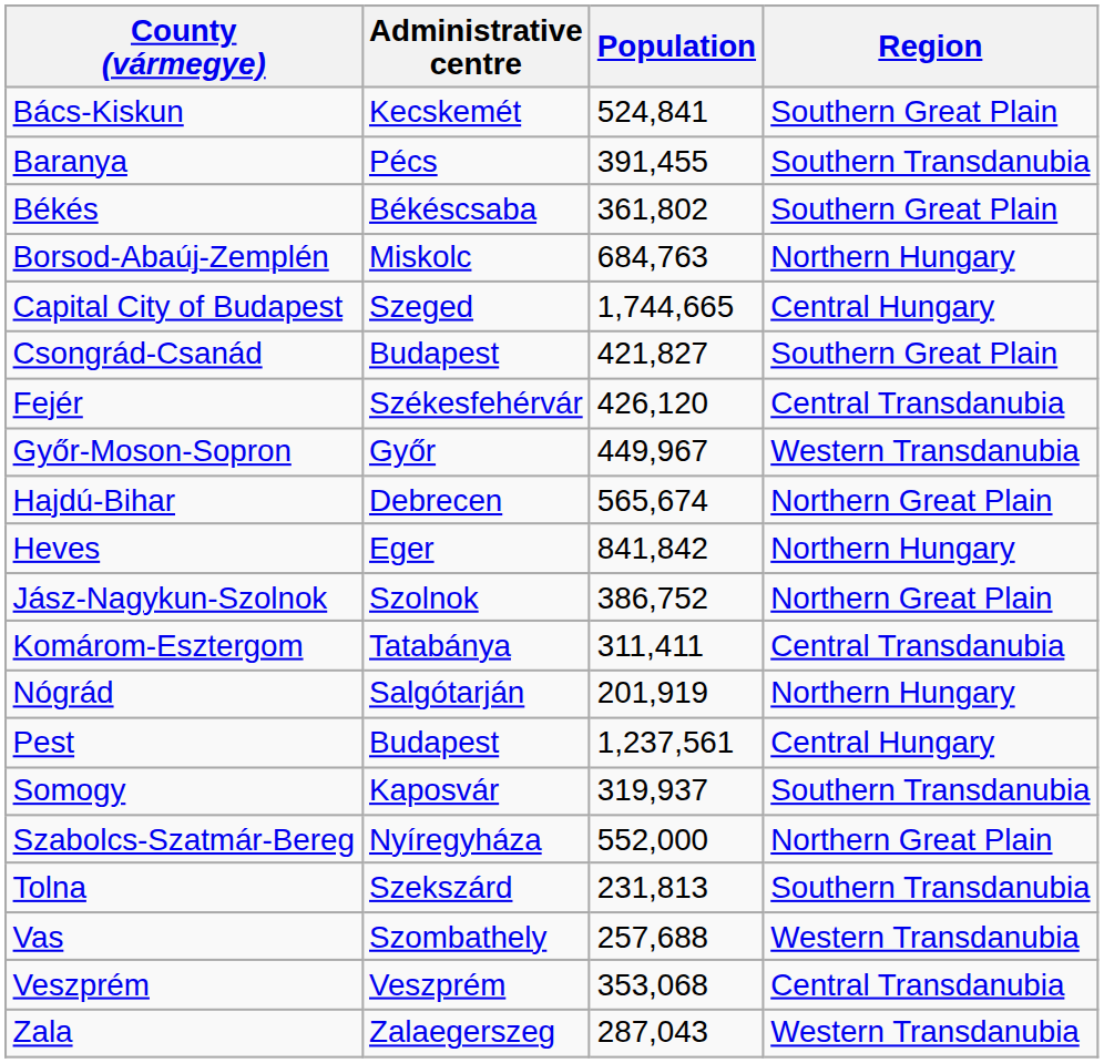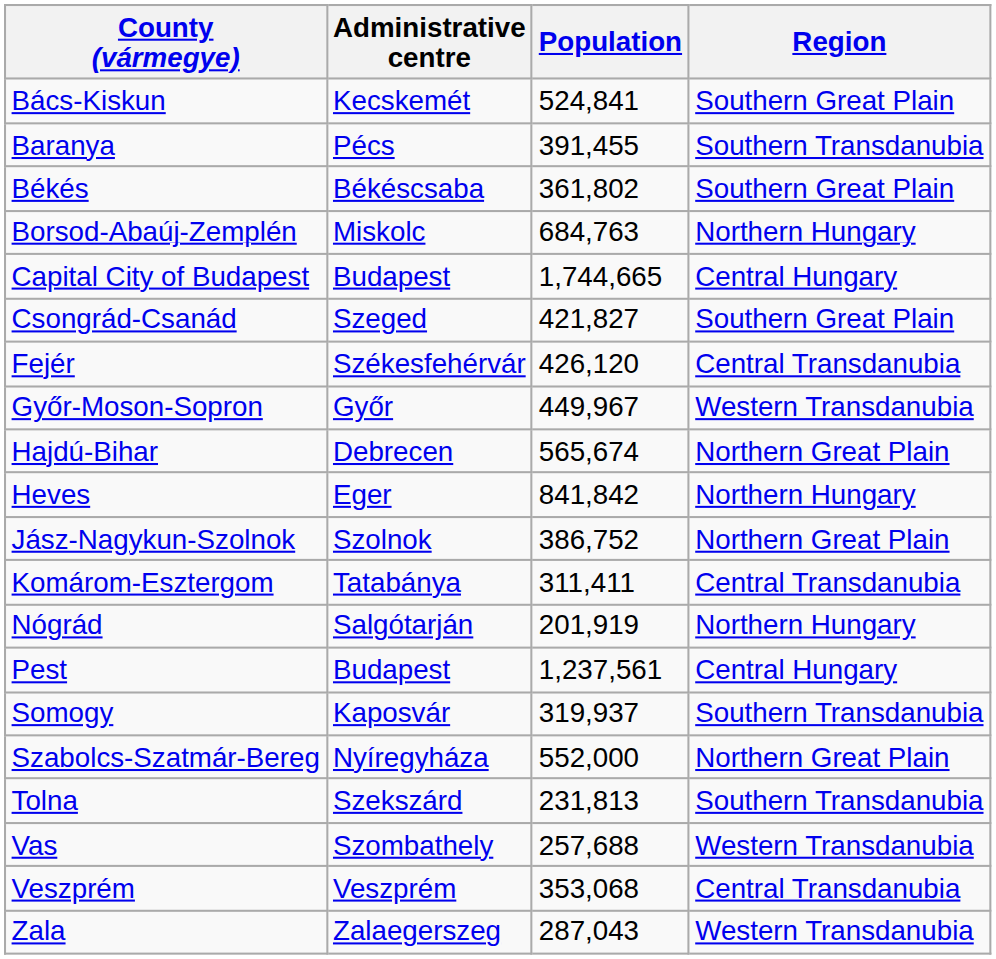Capital City of Budapest | Administrative centre: Szeged -> Budapest
Csongrád-Csanád | Administrative centre: Budapest -> Szeged
